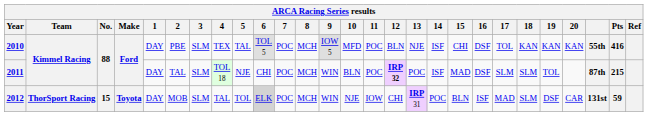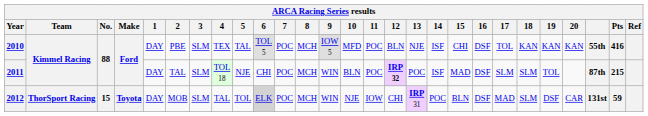2012 | 16: ISF -> DSF
